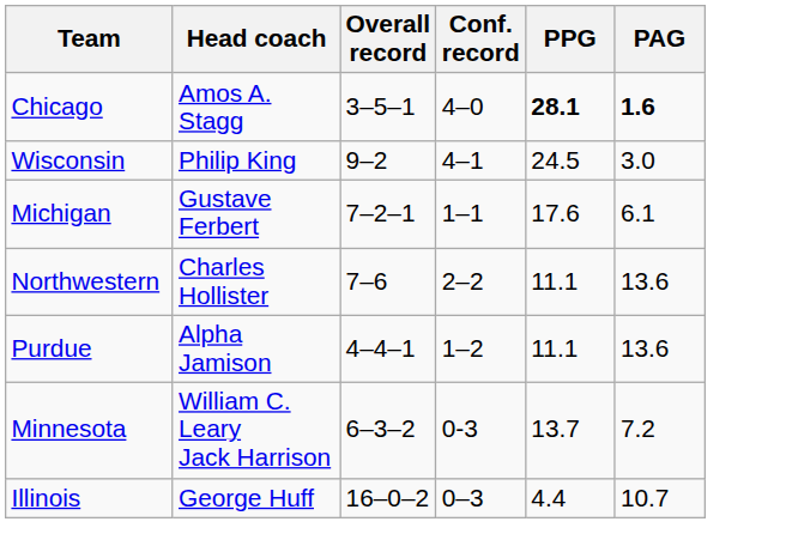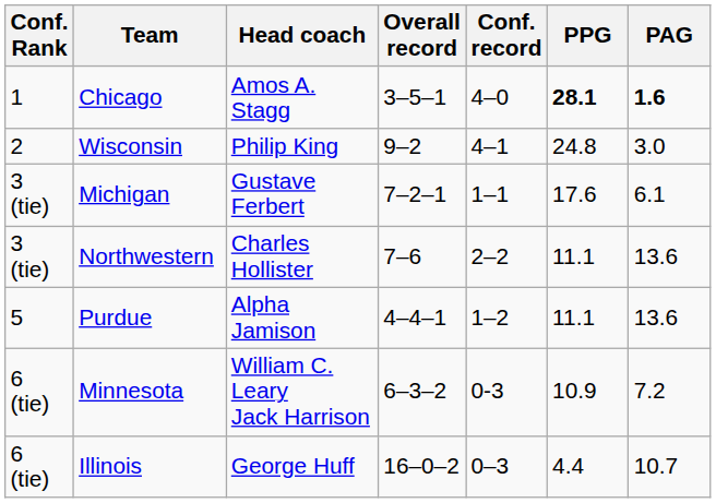+ column: Conf. Rank | 1 | 2 | 3 (tie) | 3 (tie) | 5 | 6 (tie) | 6 (tie)
Wisconsin | PPG: 24.5 -> 24.8
Minnesota | PPG: 13.7 -> 10.9
